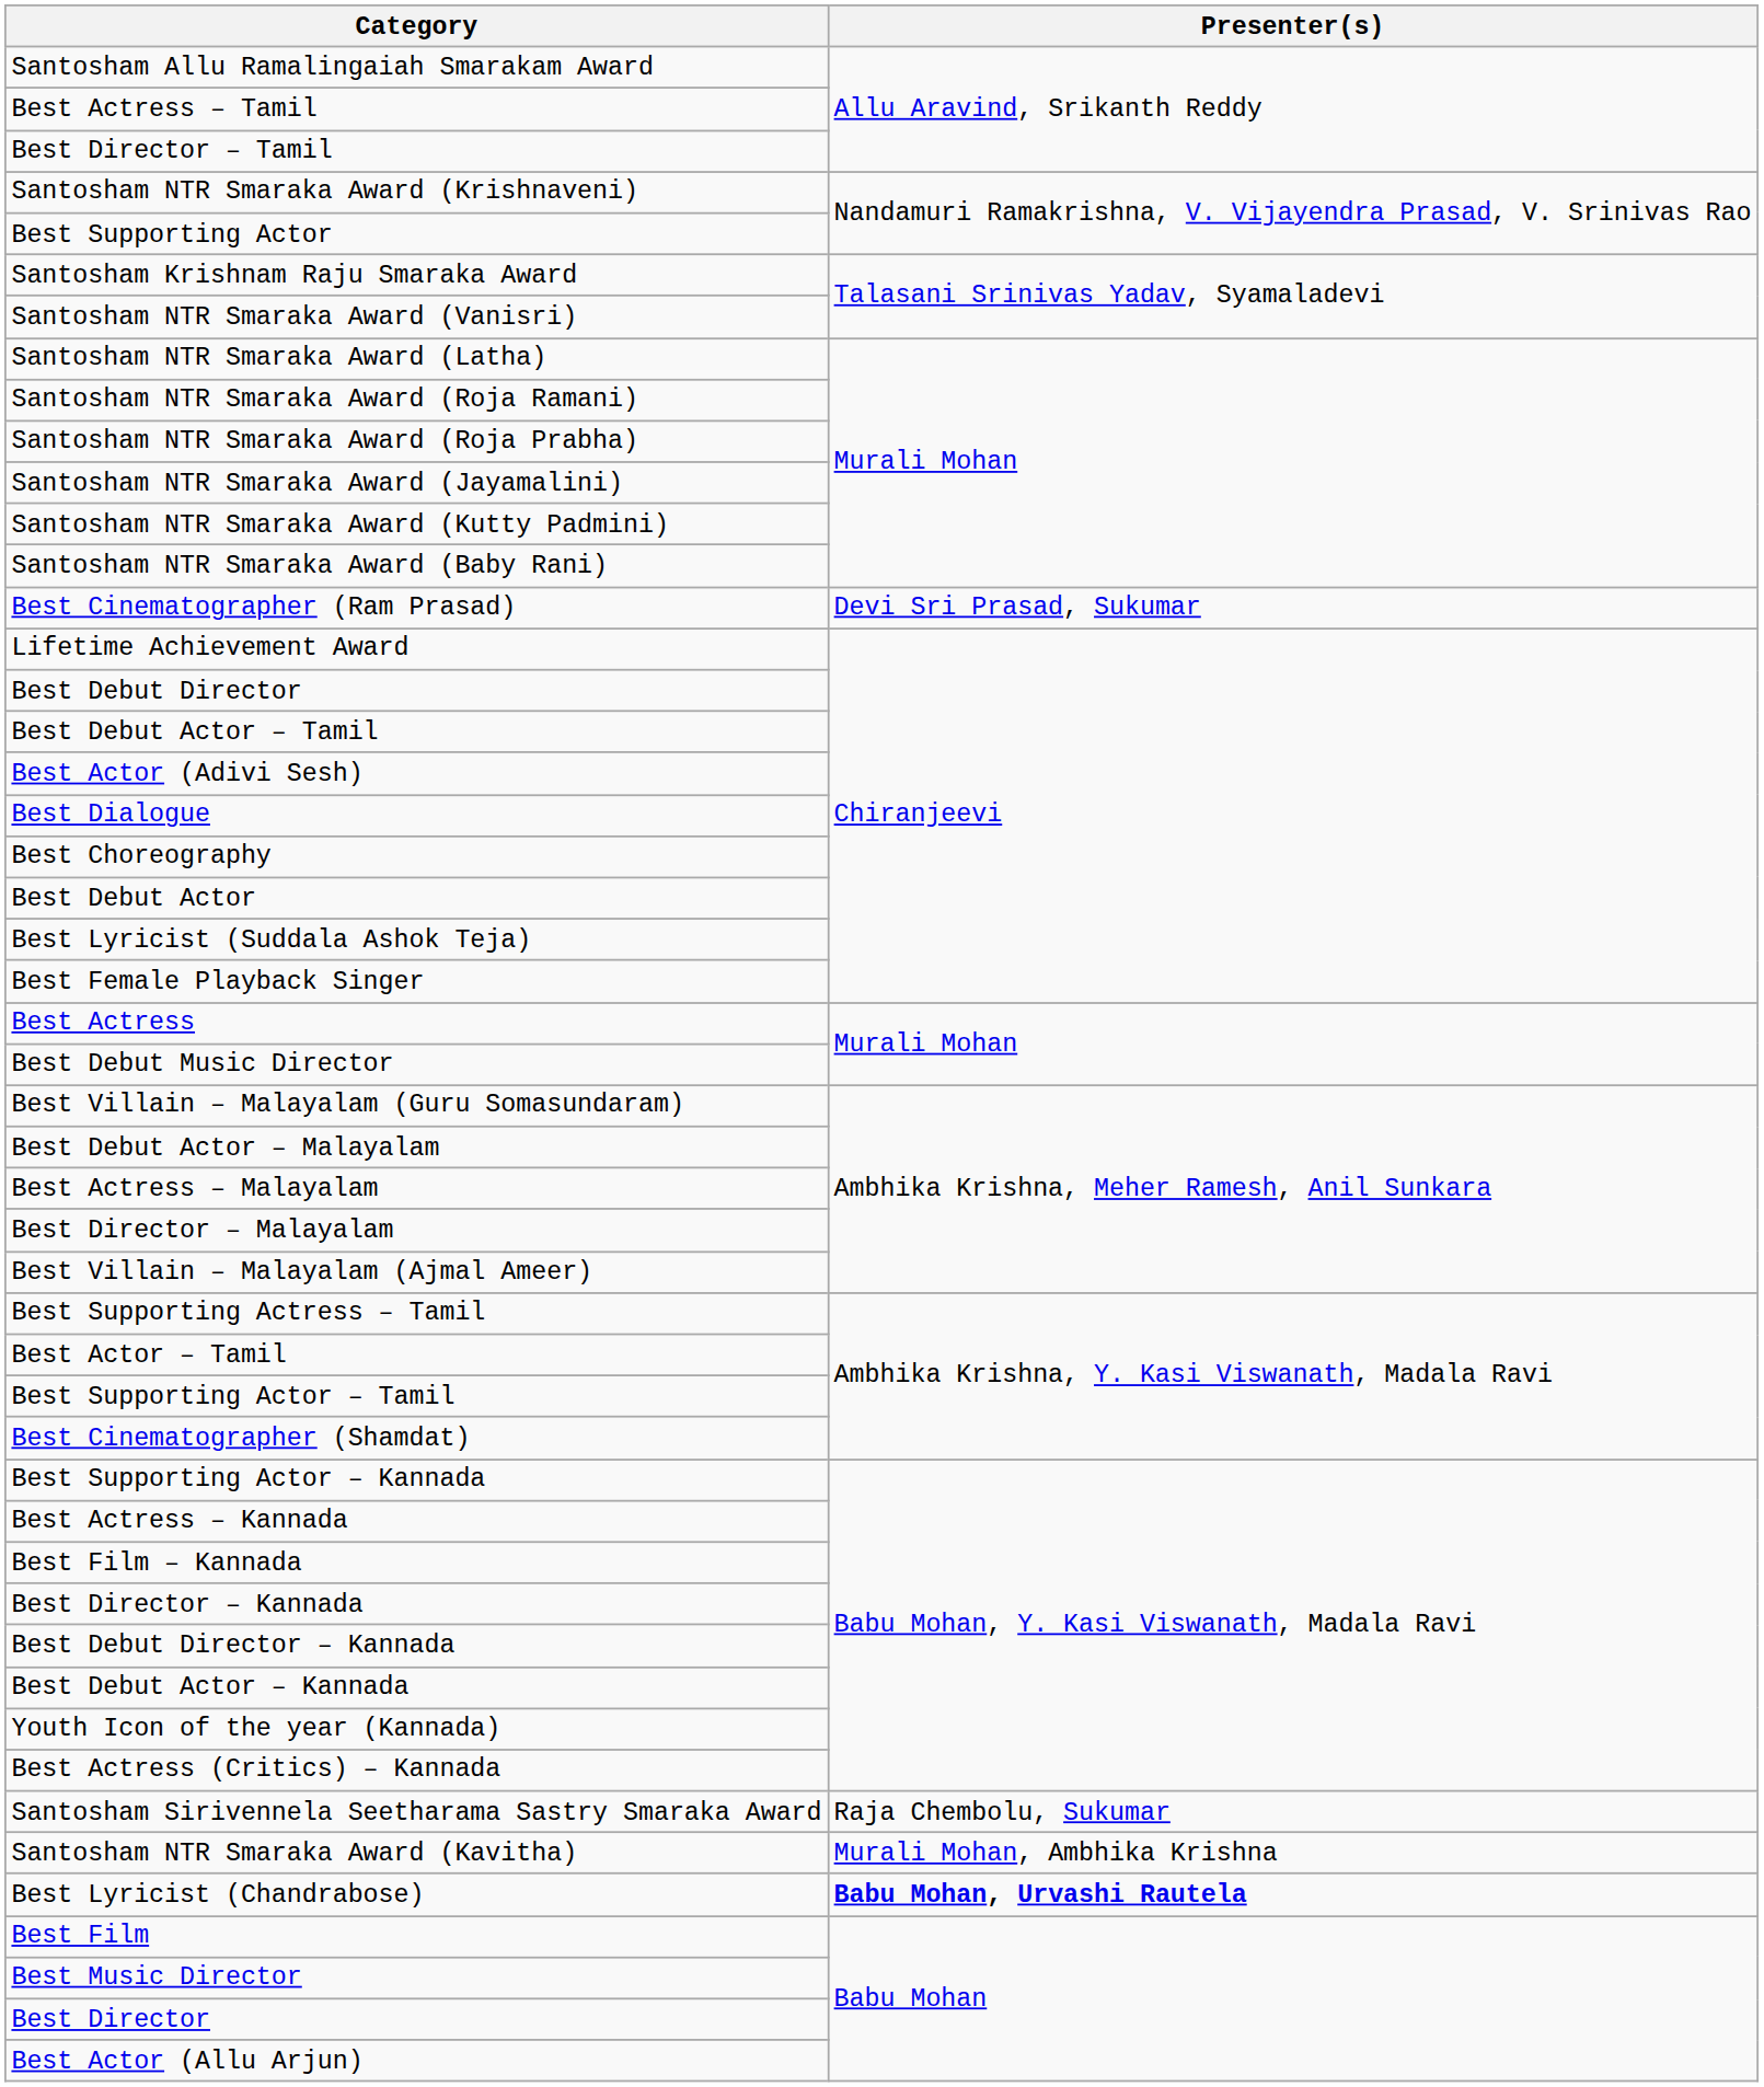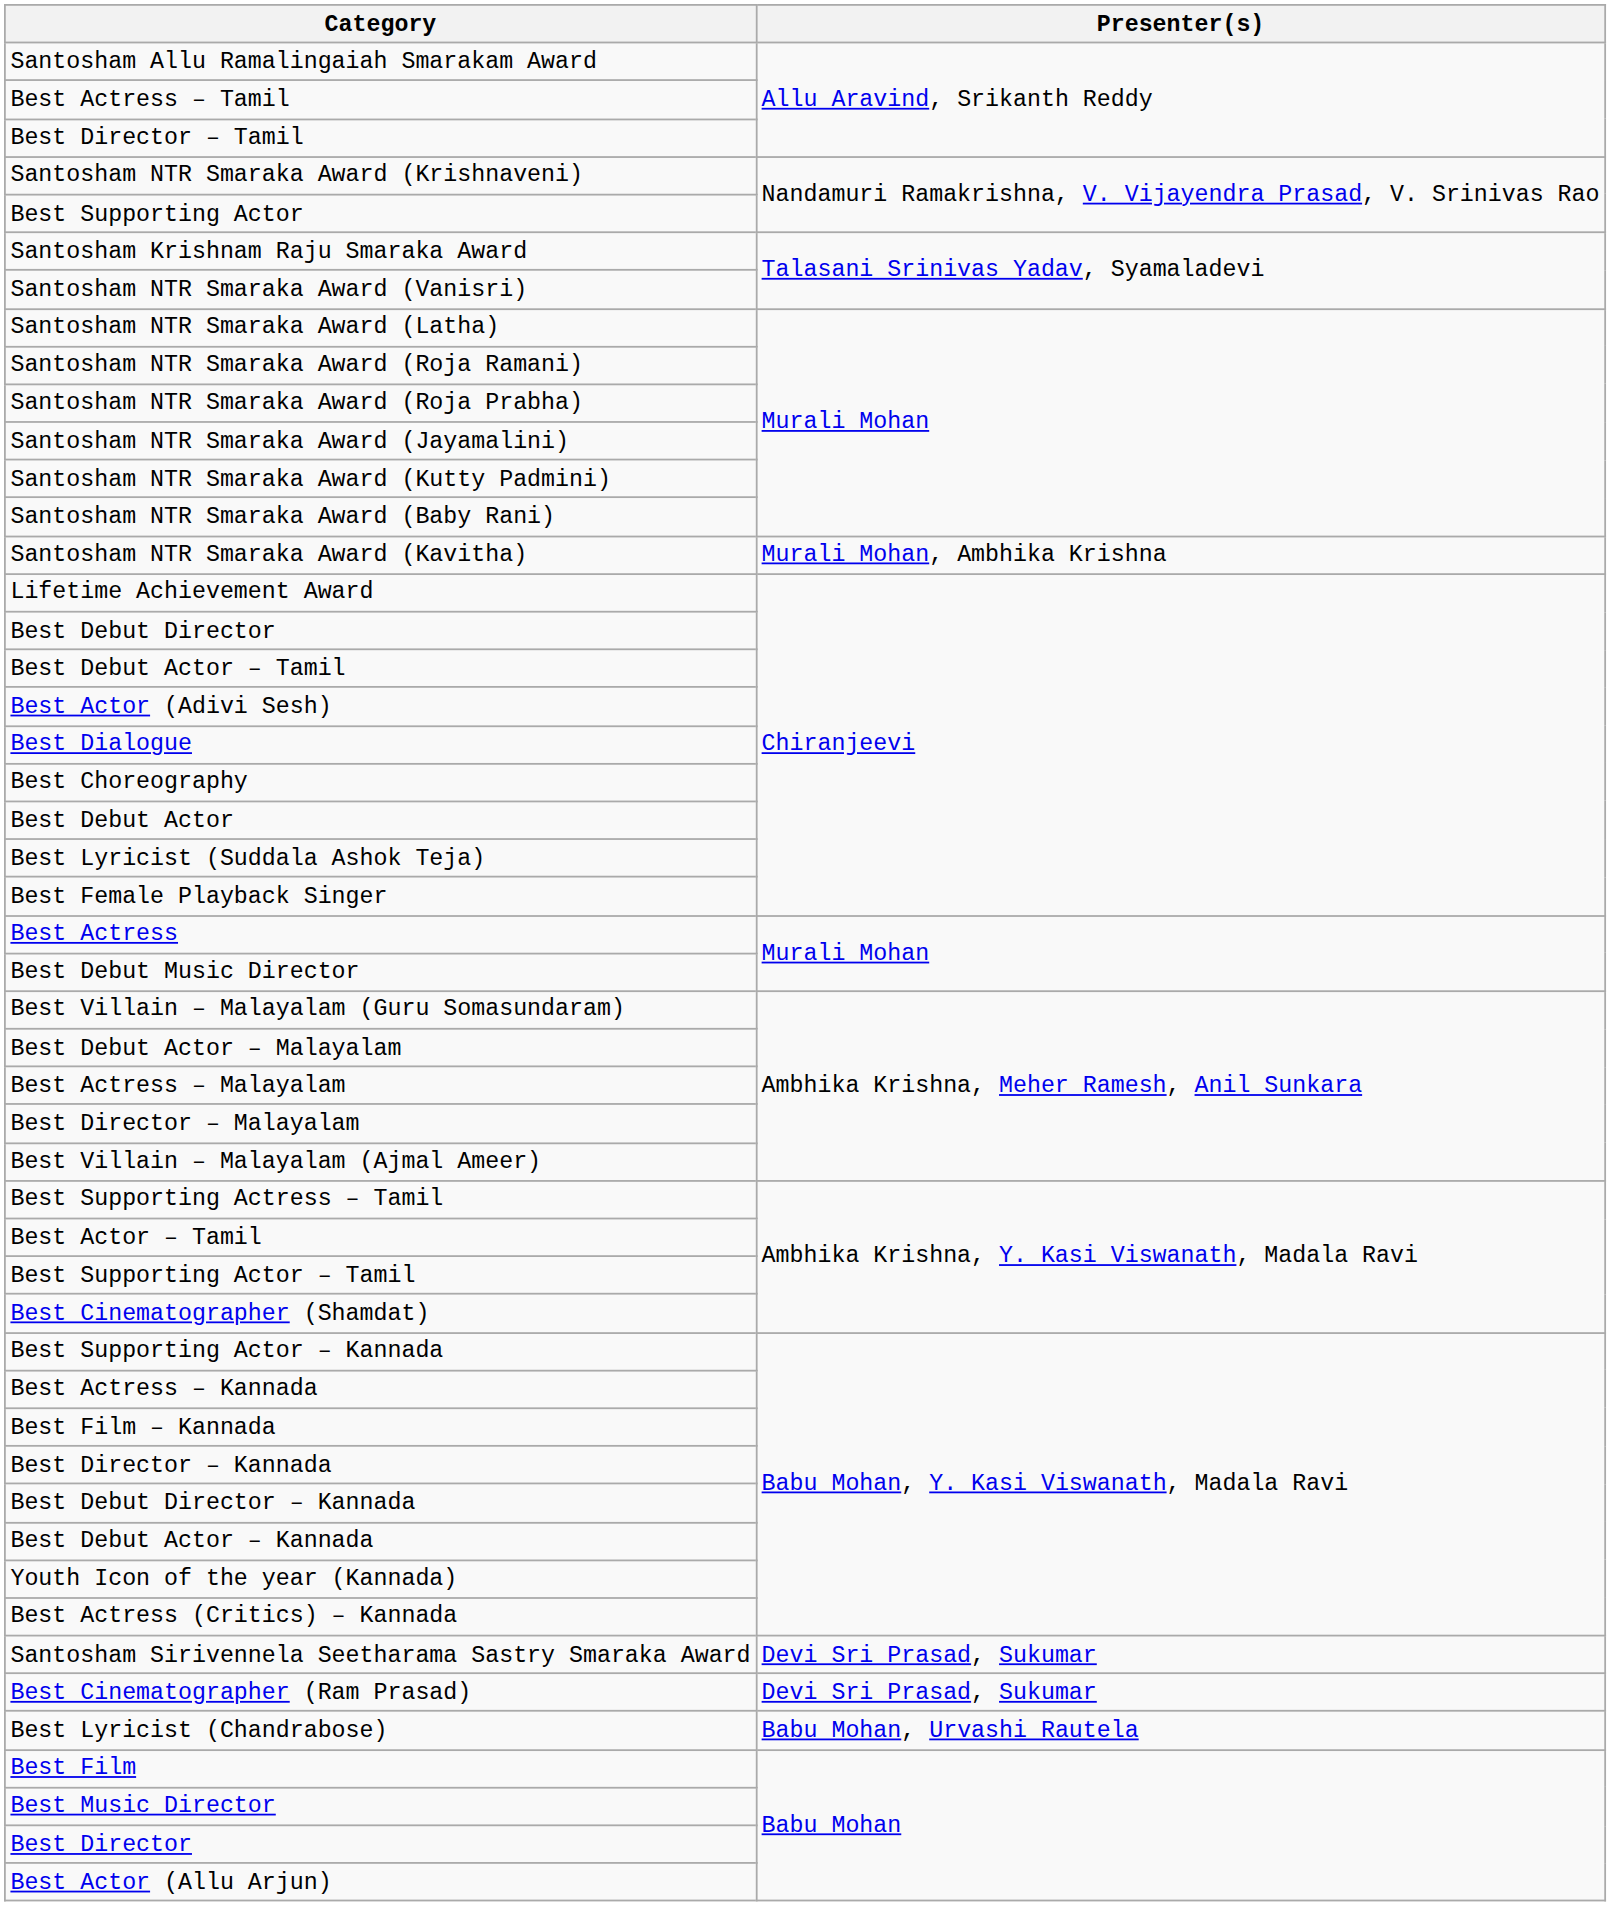rows swapped: Santosham NTR Smaraka Award (Kavitha) <-> Best Cinematographer (Ram Prasad)
Santosham Sirivennela Seetharama Sastry Smaraka Award | Presenter(s): Raja Chembolu, Sukumar -> Devi Sri Prasad, Sukumar
Best Lyricist (Chandrabose) | Presenter(s): bold -> normal
